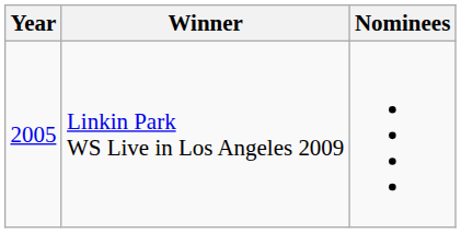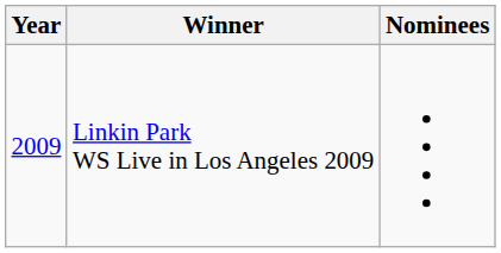Linkin Park WS Live in Los Angeles 2009 | Year: 2005 -> 2009
